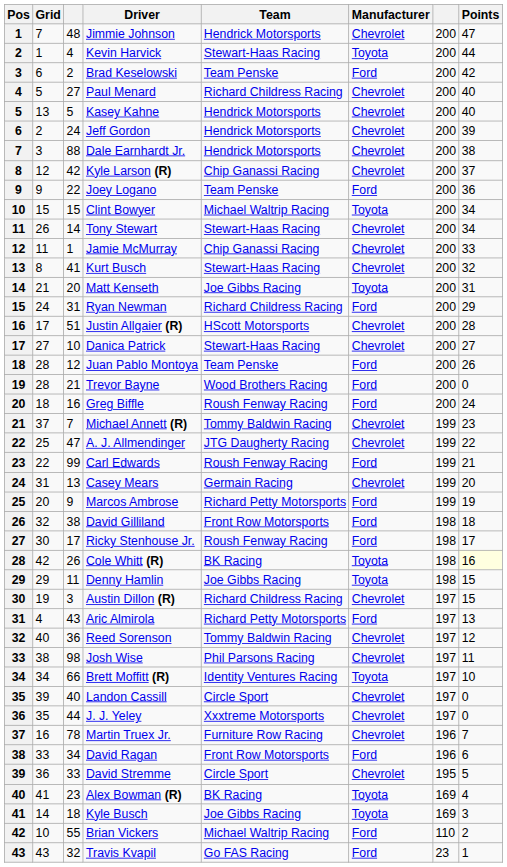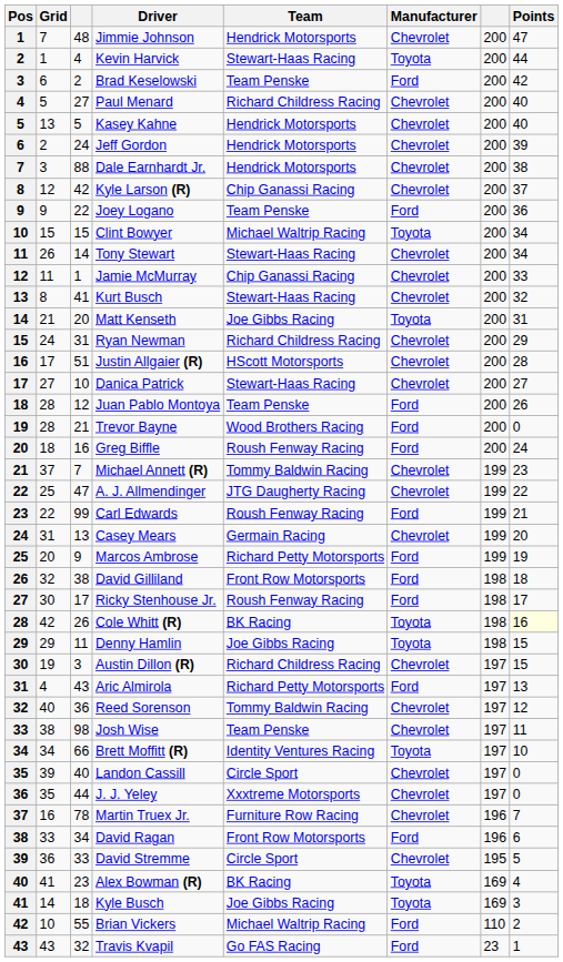Ryan Newman | Manufacturer: Ford -> Chevrolet
Josh Wise | Team: Phil Parsons Racing -> Team Penske
